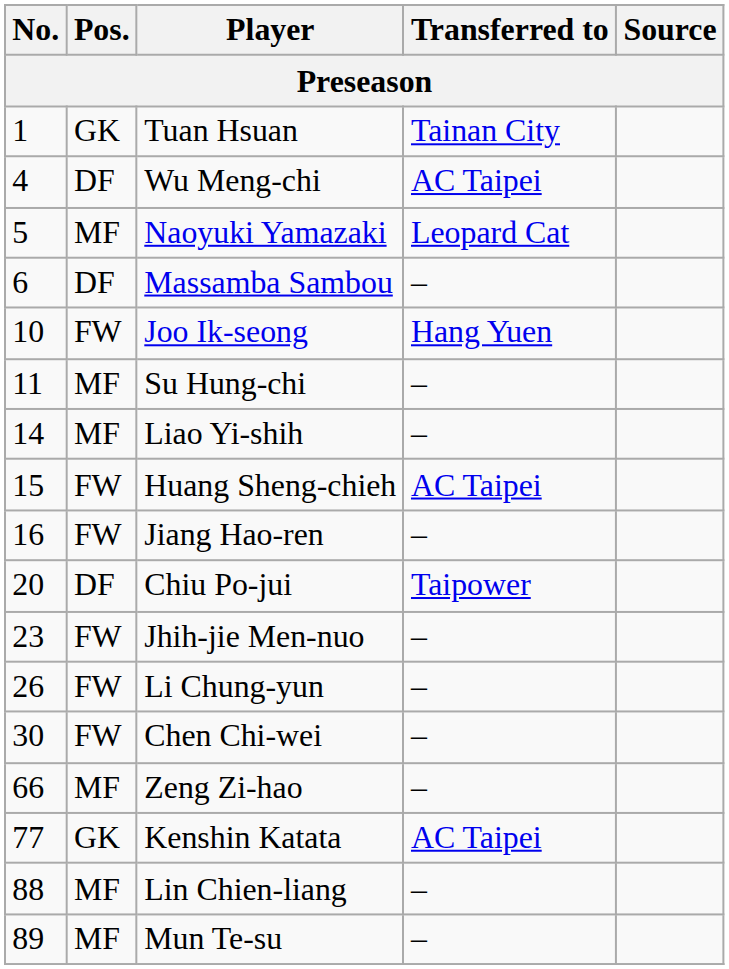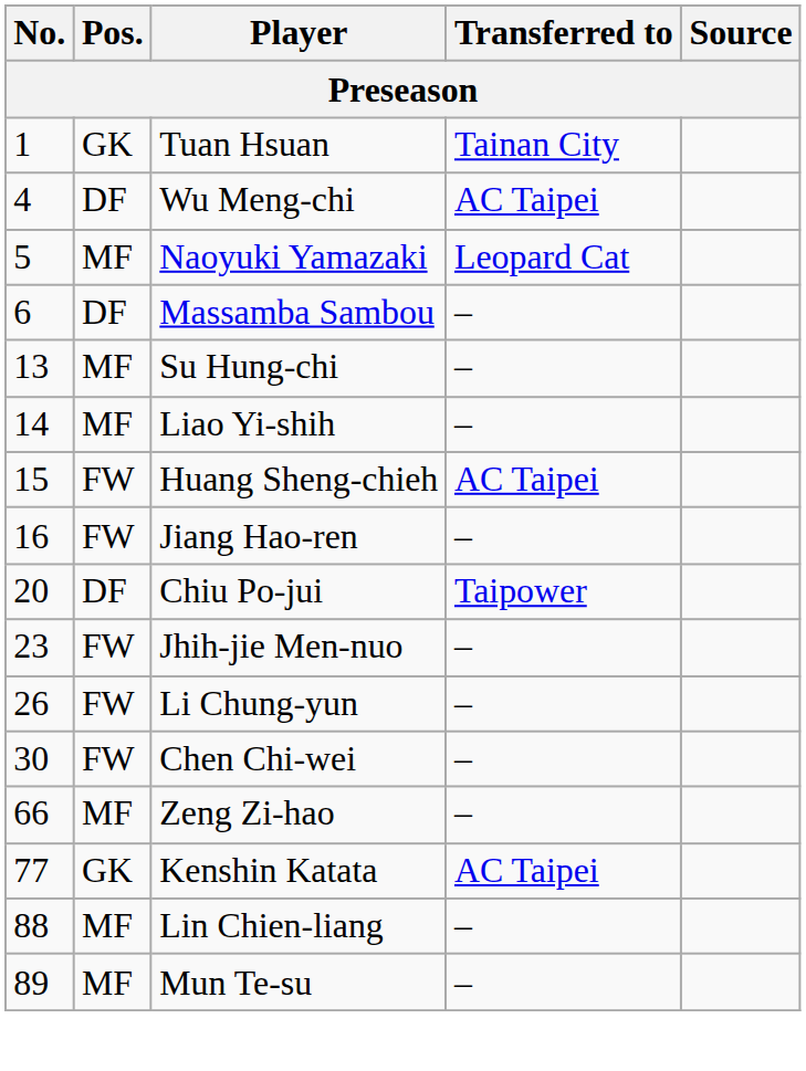- row: 10 | FW | Joo Ik-seong | Hang Yuen
Su Hung-chi | No.: 11 -> 13
